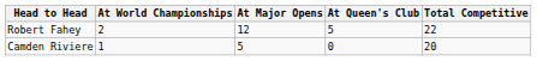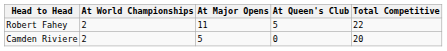Robert Fahey | At Major Opens: 12 -> 11
Camden Riviere | At World Championships: 1 -> 2
